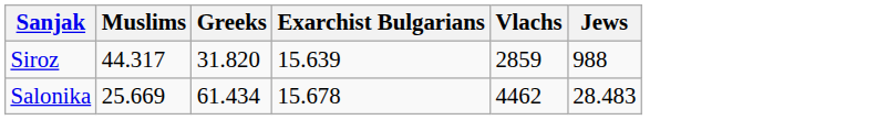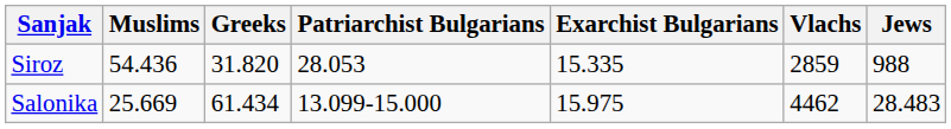+ column: Patriarchist Bulgarians | 28.053 | 13.099-15.000
Siroz | Muslims: 44.317 -> 54.436
Siroz | Exarchist Bulgarians: 15.639 -> 15.335
Salonika | Exarchist Bulgarians: 15.678 -> 15.975
